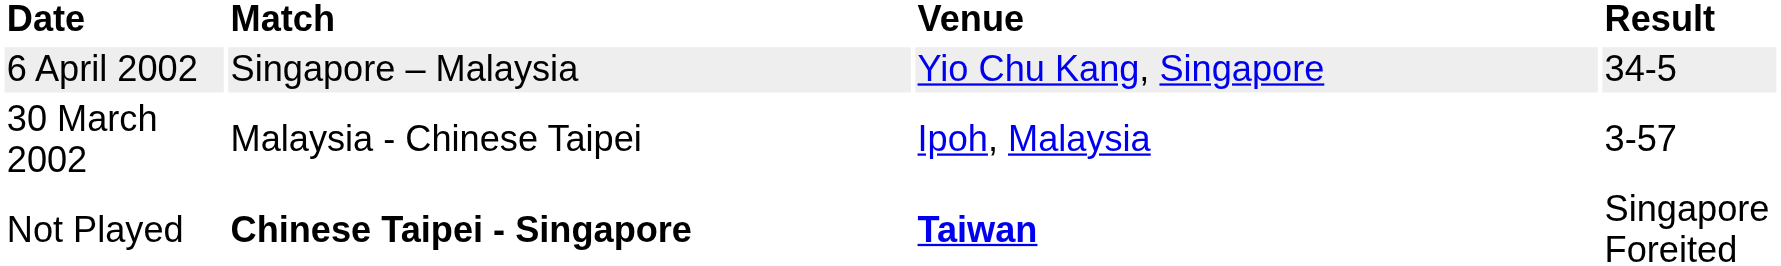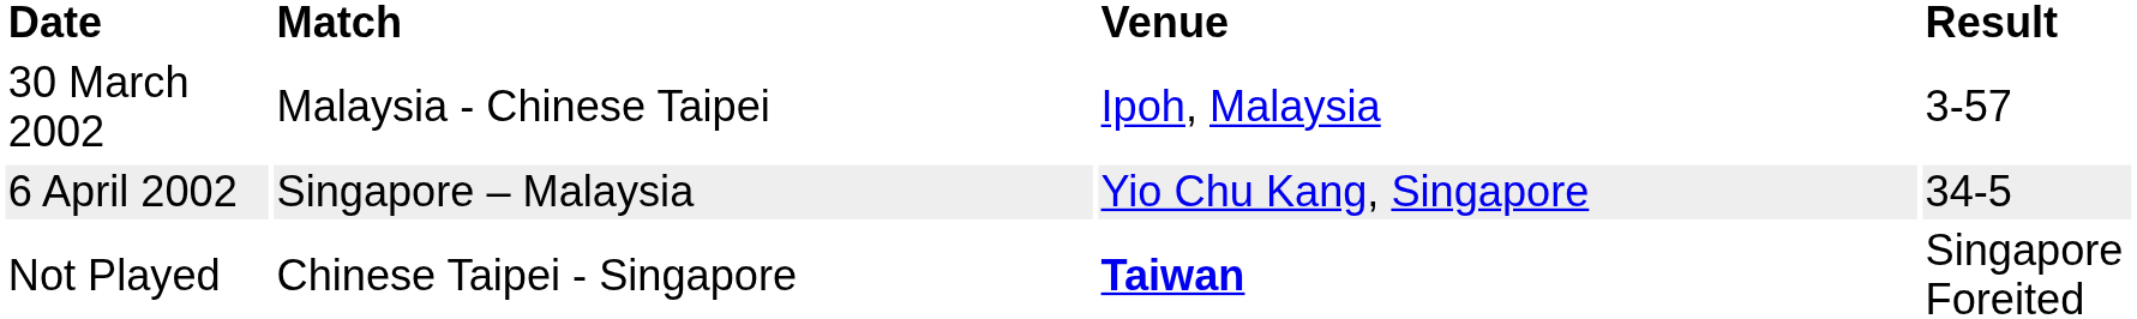rows swapped: 30 March 2002 <-> 6 April 2002
Not Played | Match: bold -> normal
